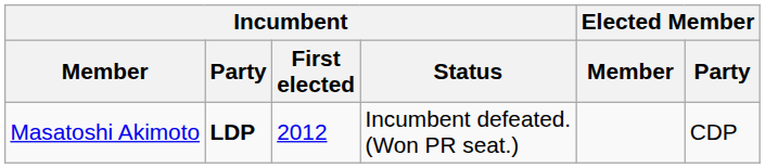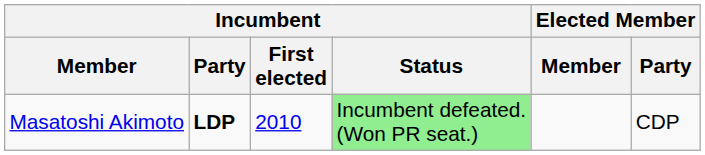Masatoshi Akimoto | Incumbent / First elected: 2012 -> 2010
Masatoshi Akimoto | Incumbent / Status: no background -> lightgreen background
